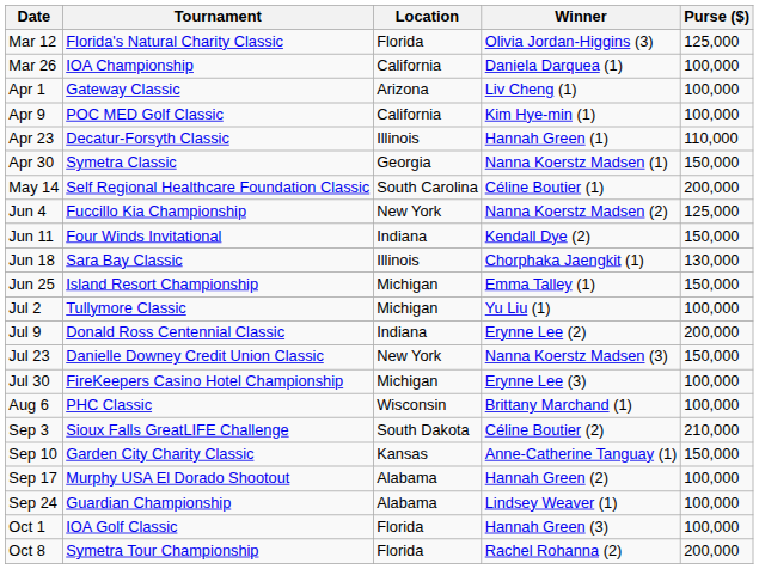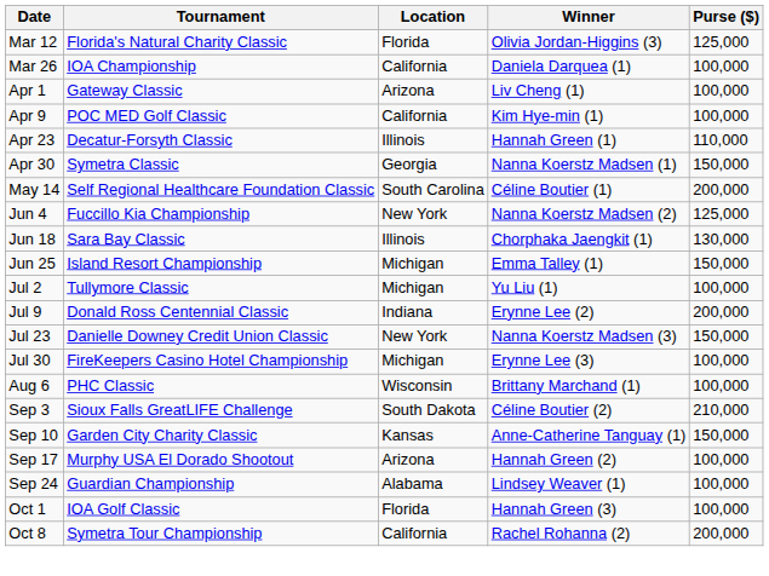- row: Jun 11 | Four Winds Invitational | Indiana | Kendall Dye (2) | 150,000
Sep 17 | Location: Alabama -> Arizona
Oct 8 | Location: Florida -> California
